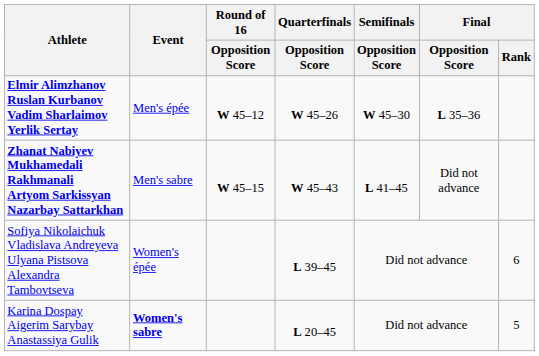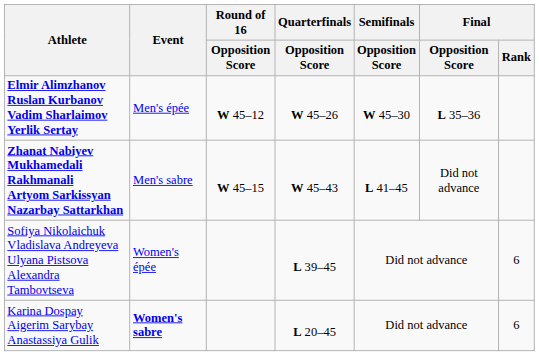Karina Dospay Aigerim Sarybay Anastassiya Gulik | Final / Rank: 5 -> 6
